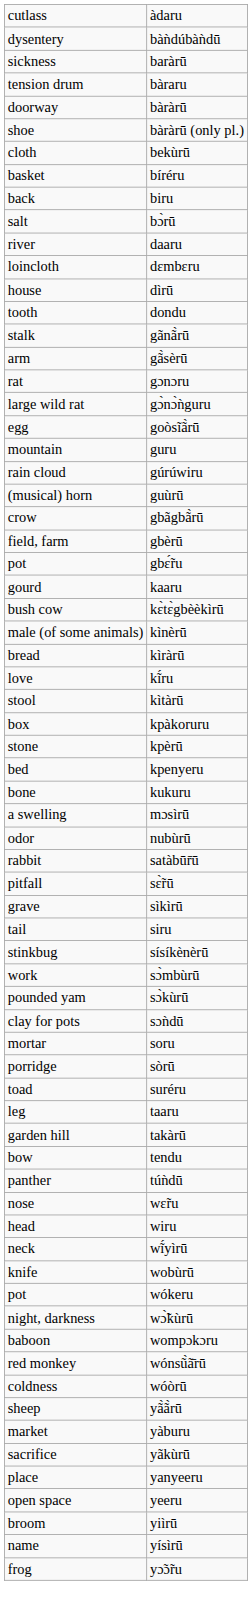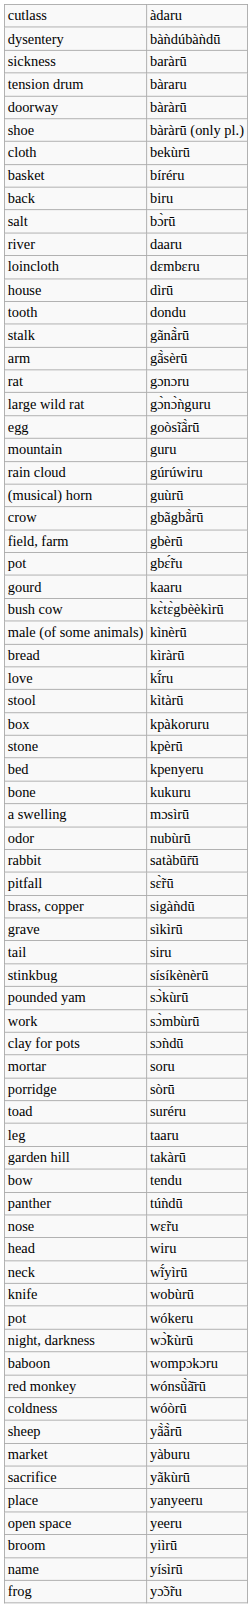+ row: brass, copper | sigàǹdū
rows swapped: sɔ̀kùrū <-> sɔ̀mbùrū
